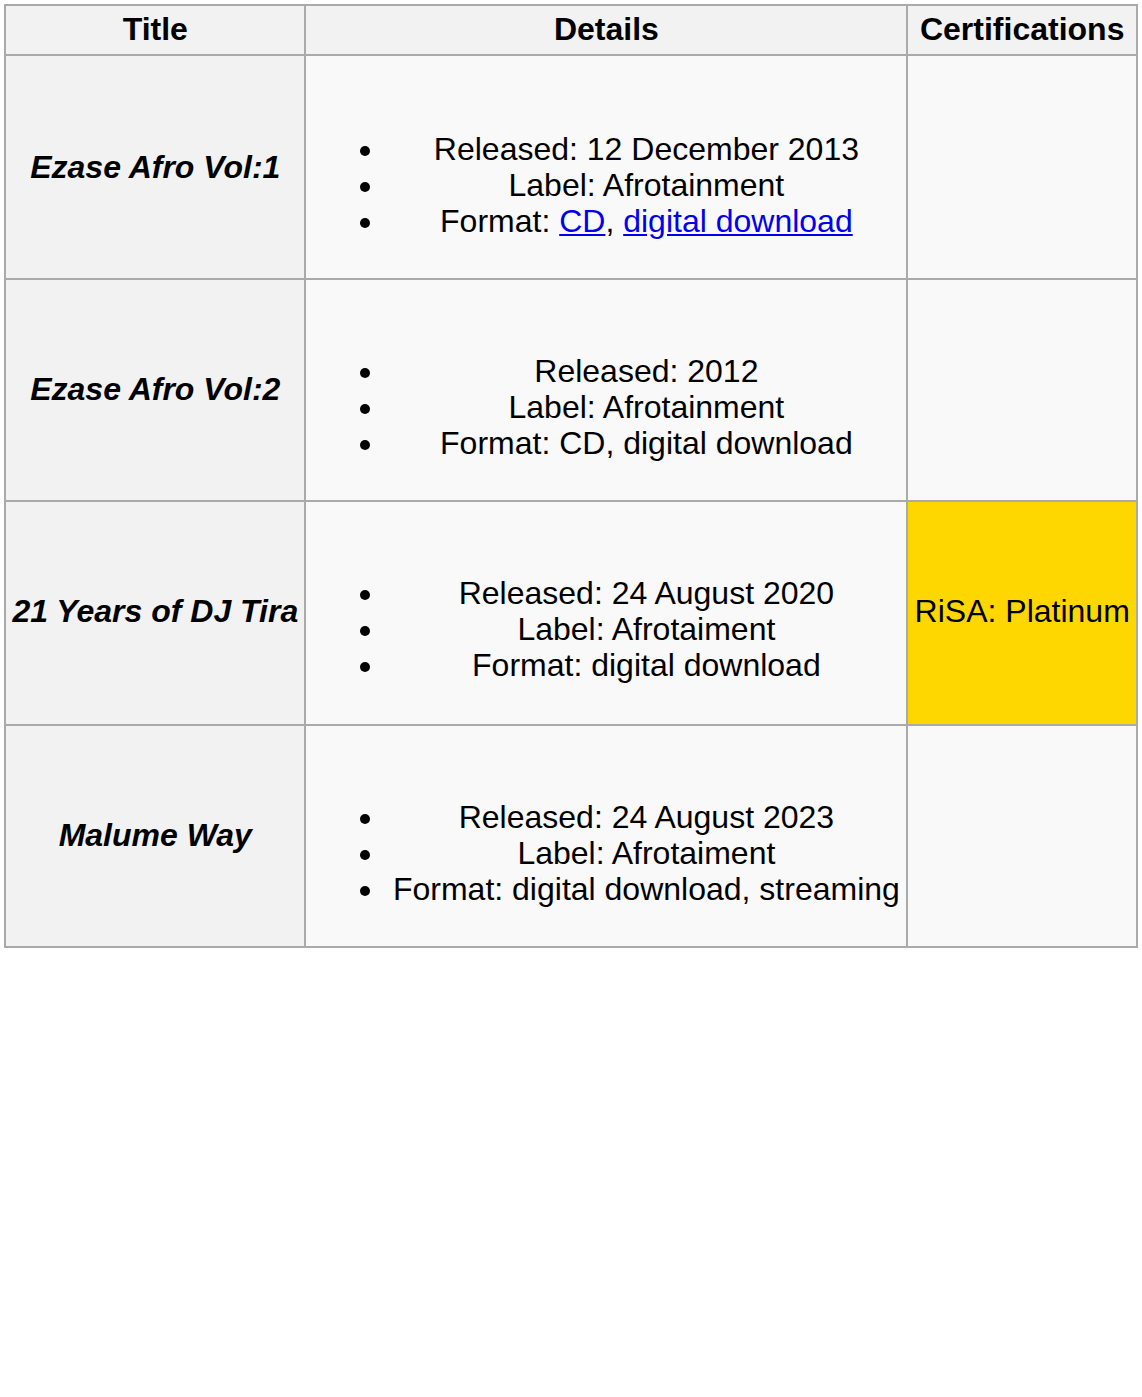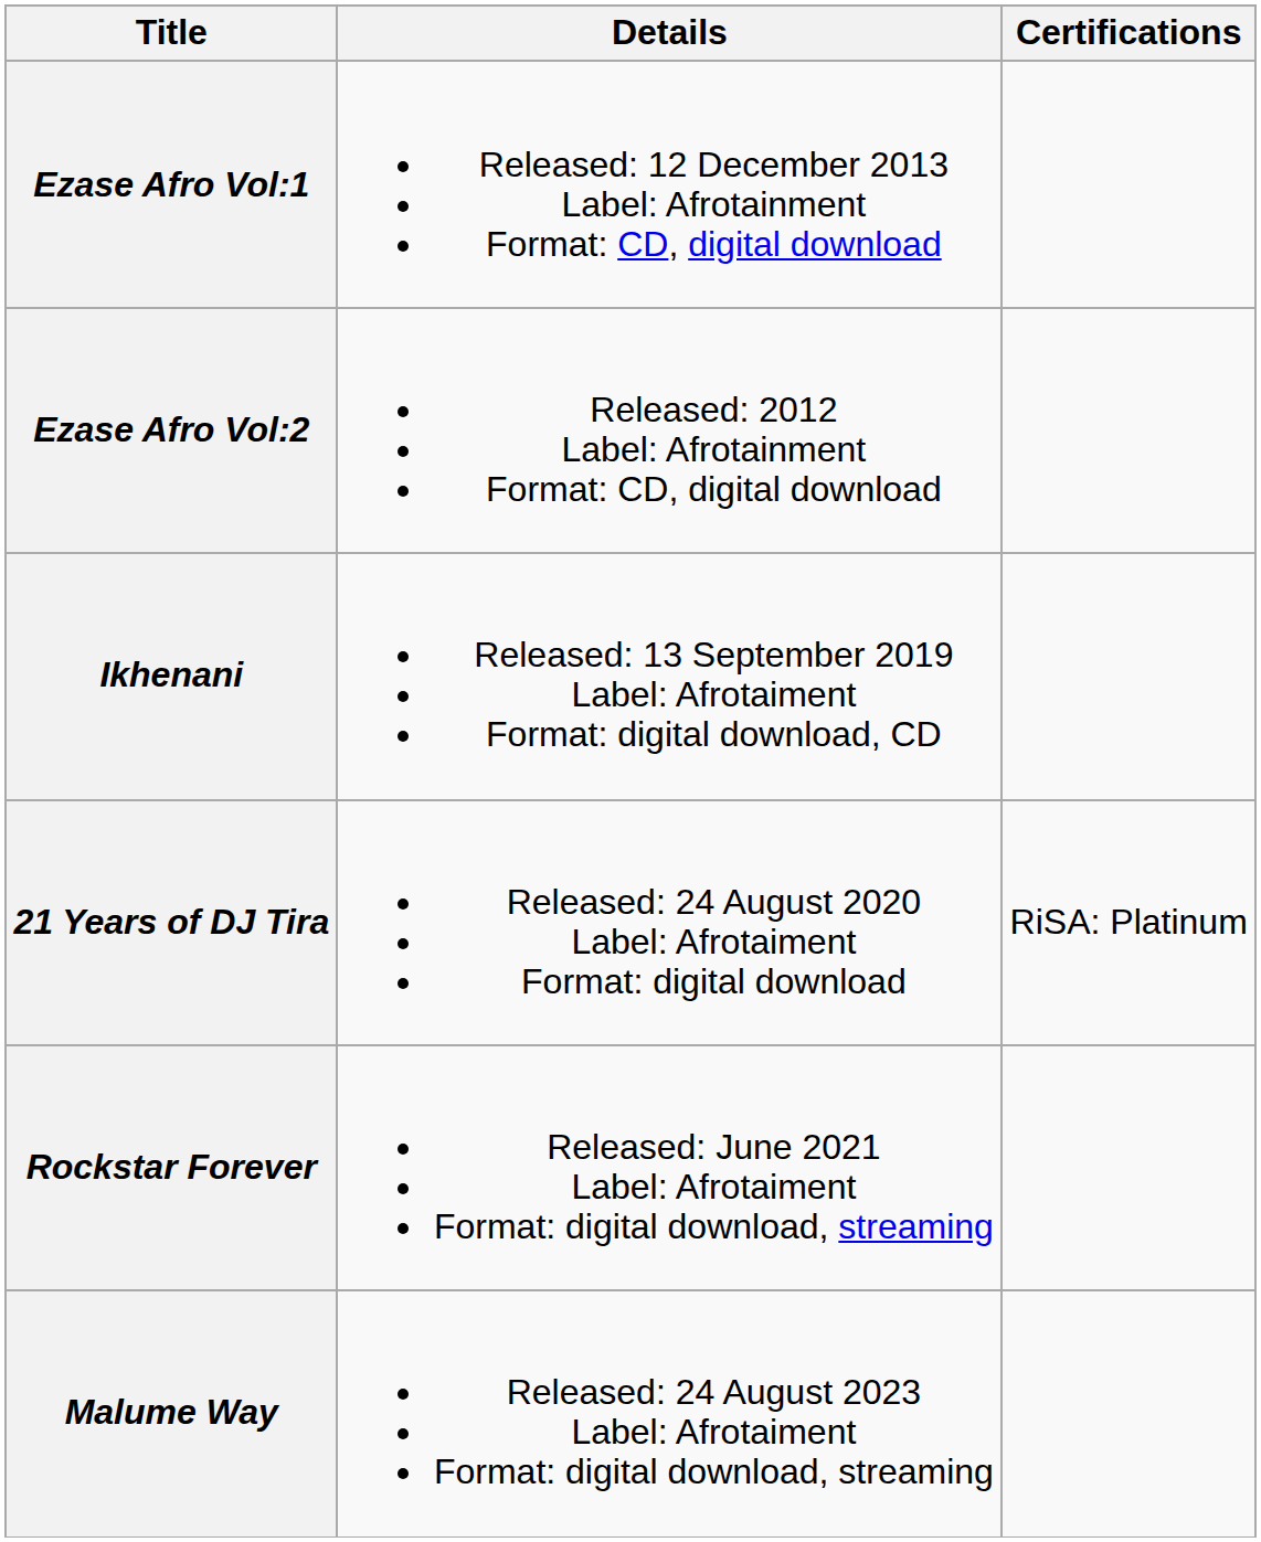+ row: Ikhenani | Released: 13 September 2019 Label: Afrotaiment Format: digital download, CD
21 Years of DJ Tira | Certifications: gold background -> no background
+ row: Rockstar Forever | Released: June 2021 Label: Afrotaiment Format: digital download, streaming
